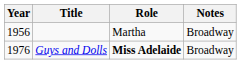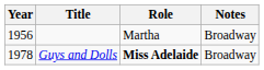Guys and Dolls | Year: 1976 -> 1978
